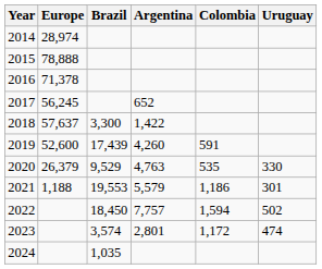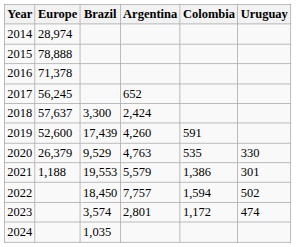2018 | Argentina: 1,422 -> 2,424
2021 | Colombia: 1,186 -> 1,386
